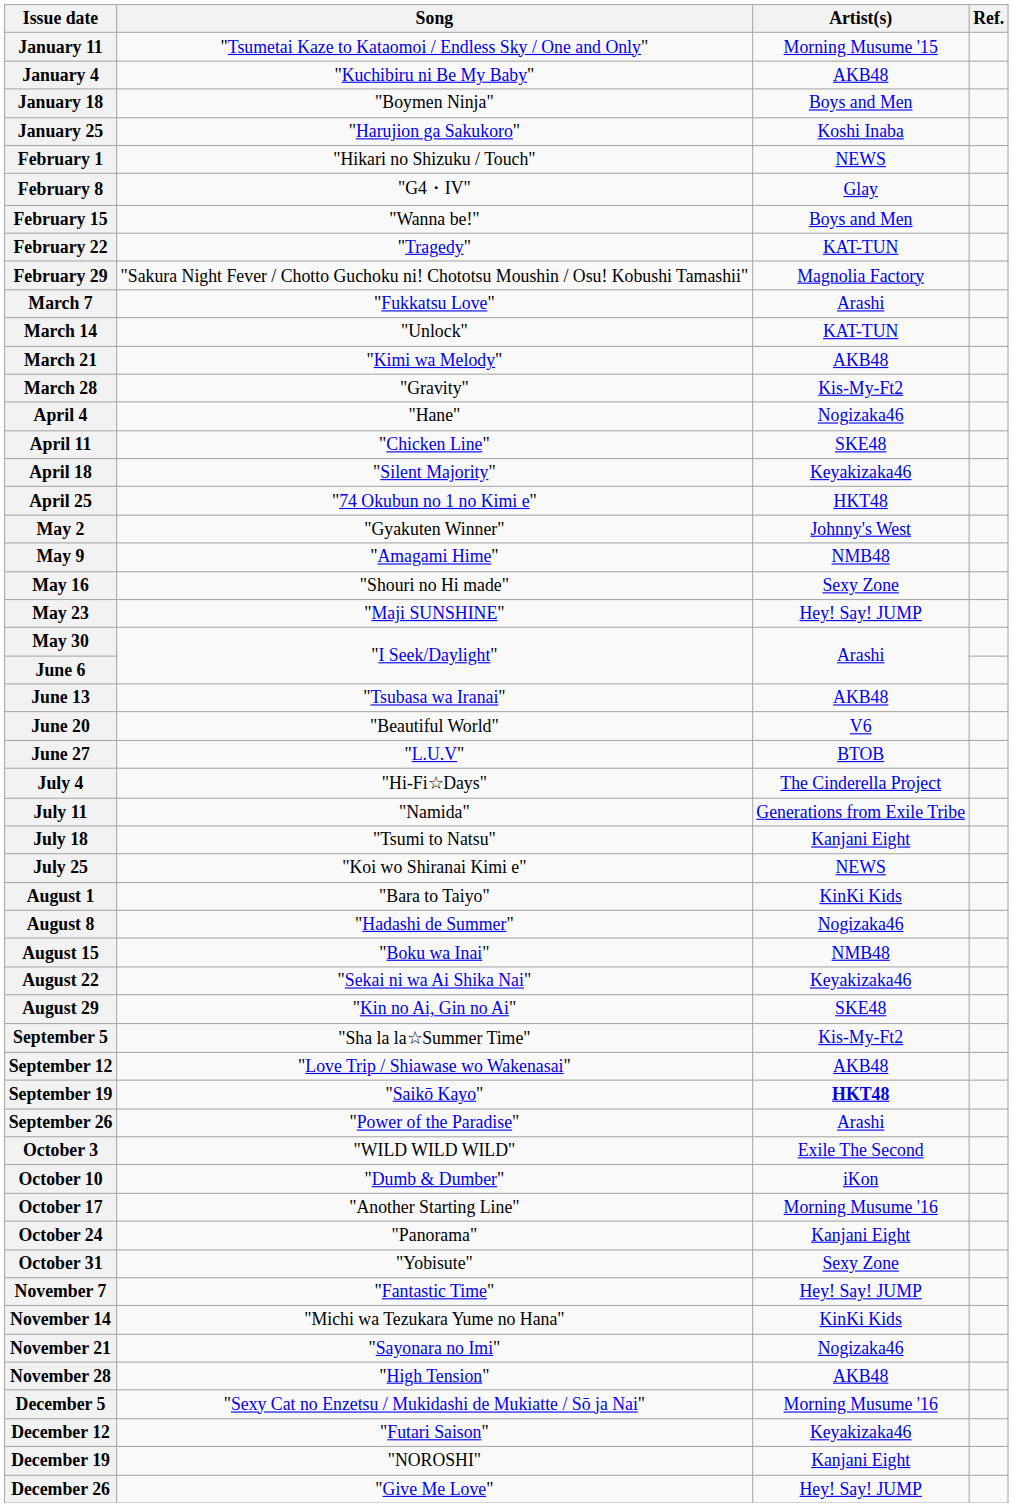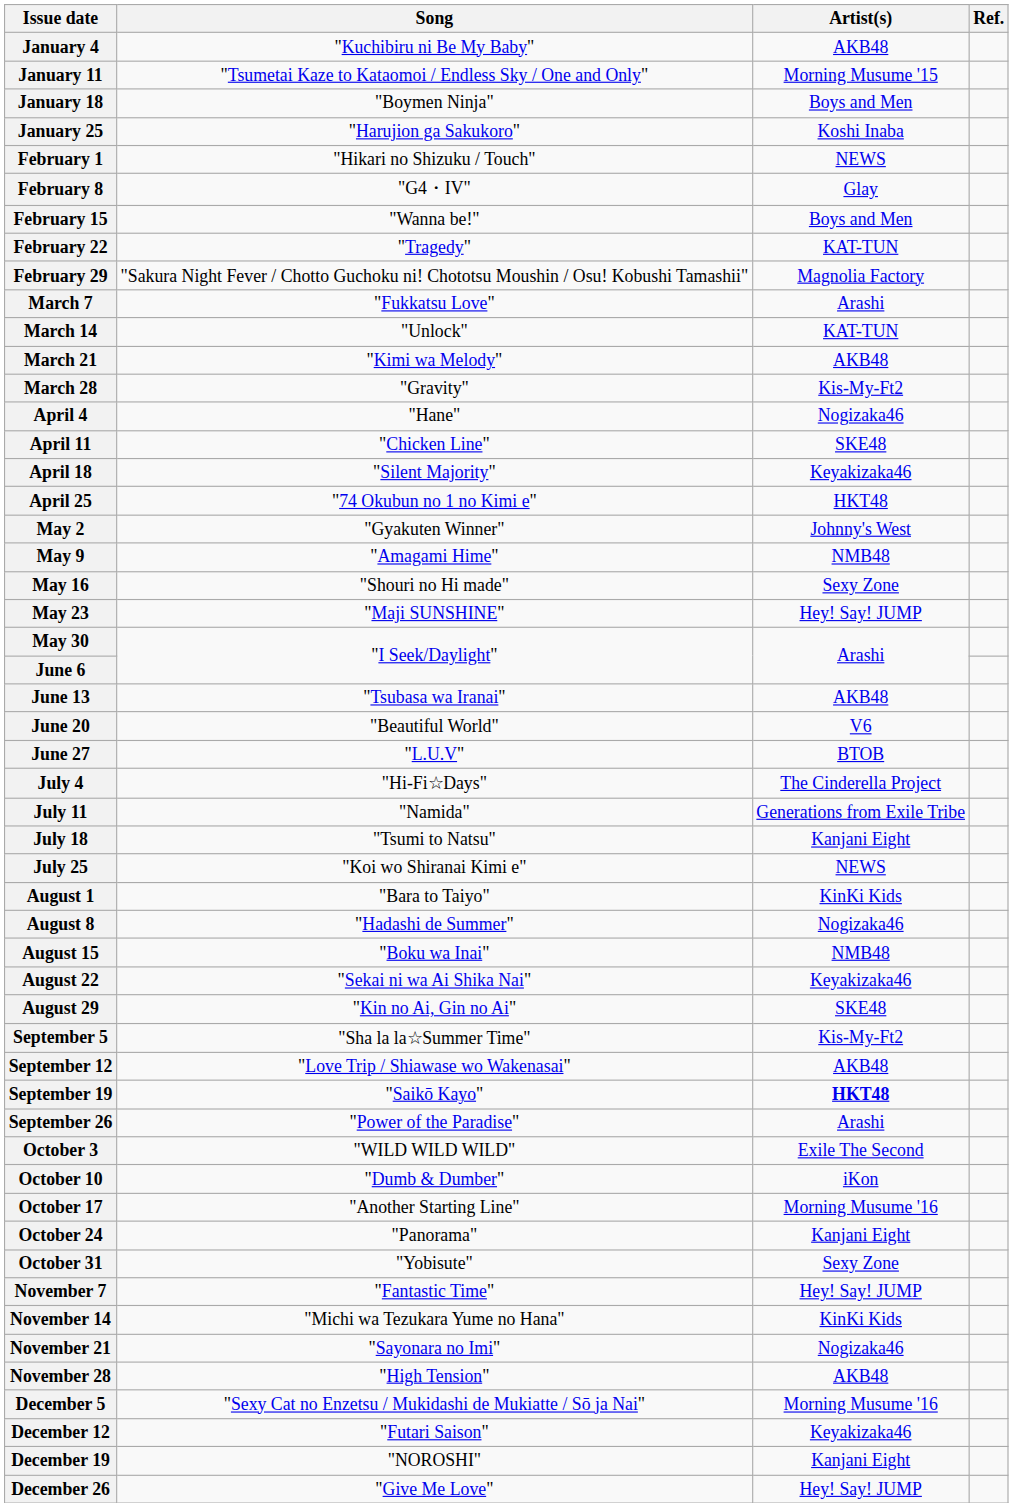rows swapped: January 4 <-> January 11
